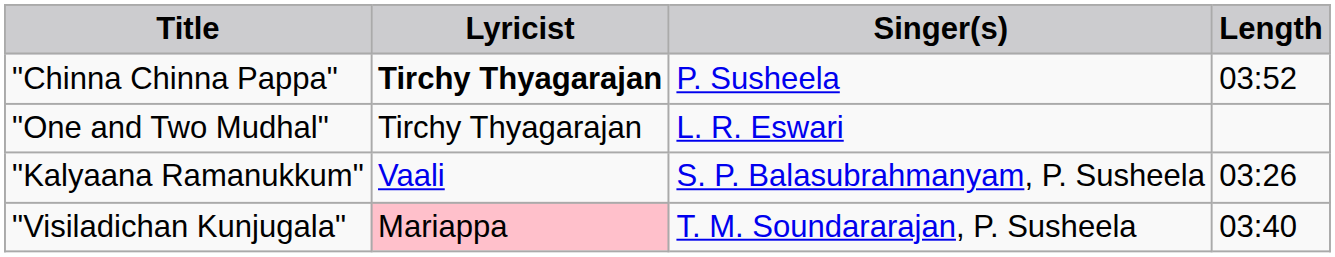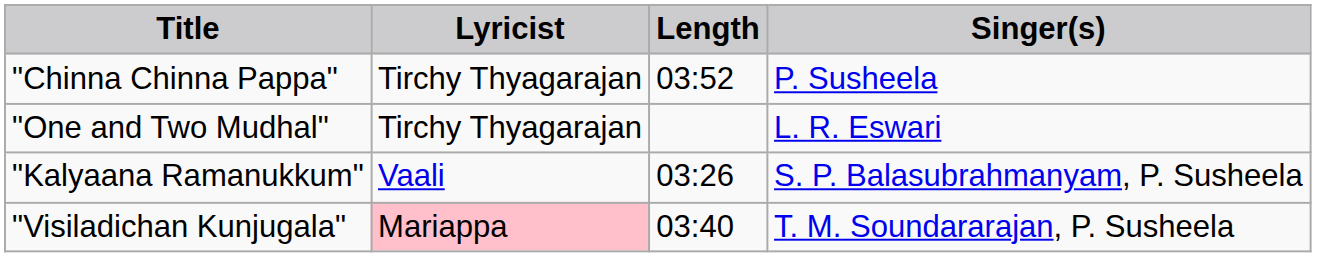columns swapped: Singer(s) <-> Length
"Chinna Chinna Pappa" | Lyricist: bold -> normal
